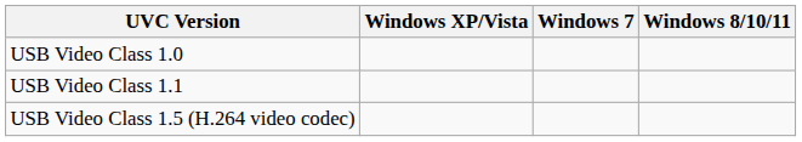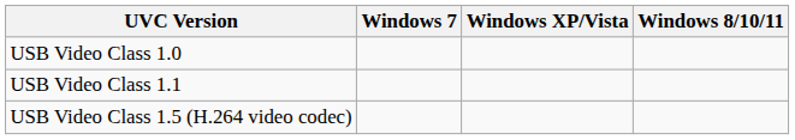columns swapped: Windows XP/Vista <-> Windows 7
